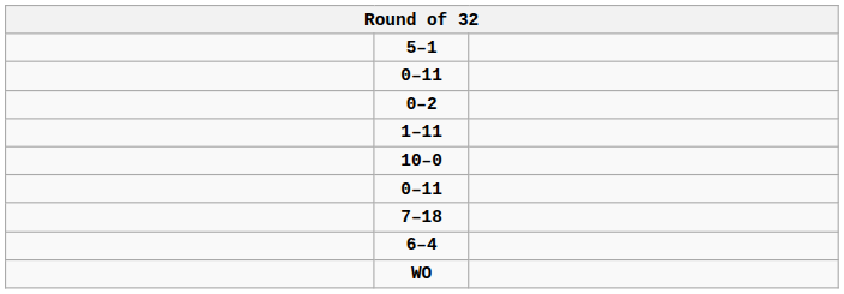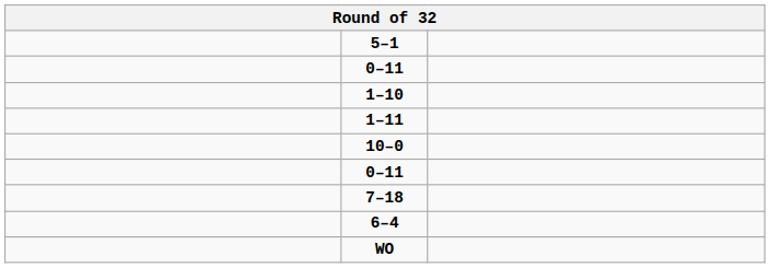- row: 0–2
+ row: 1–10
